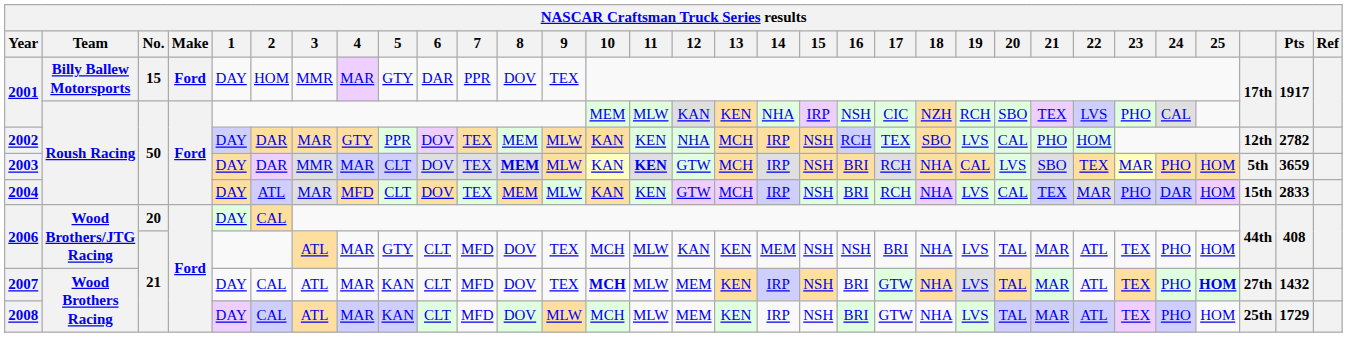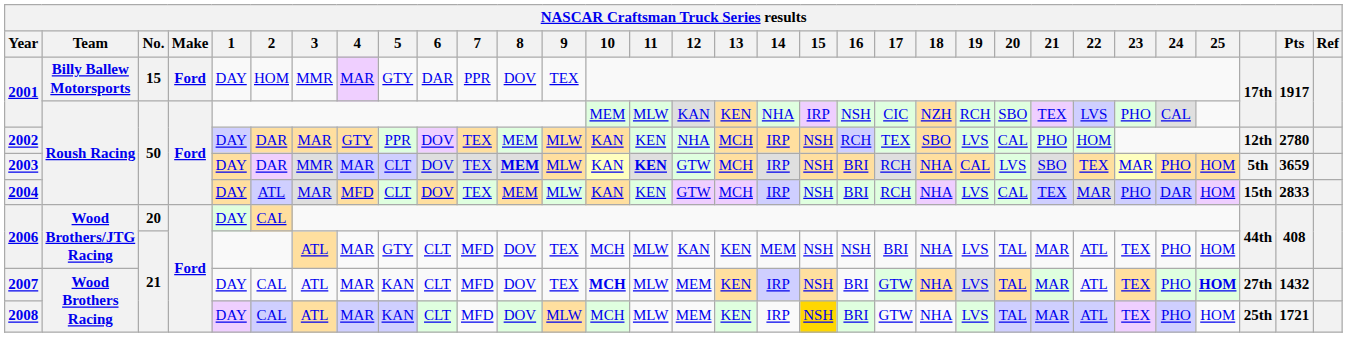2002 | Pts: 2782 -> 2780
2008 | 15: no background -> gold background
2008 | Pts: 1729 -> 1721
